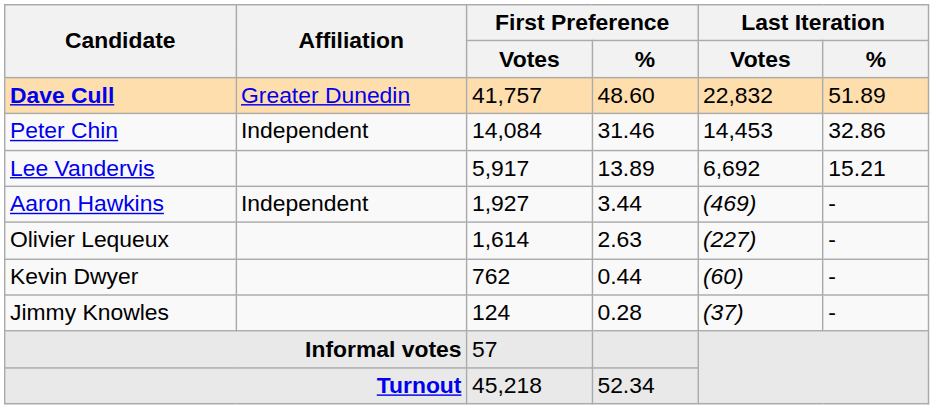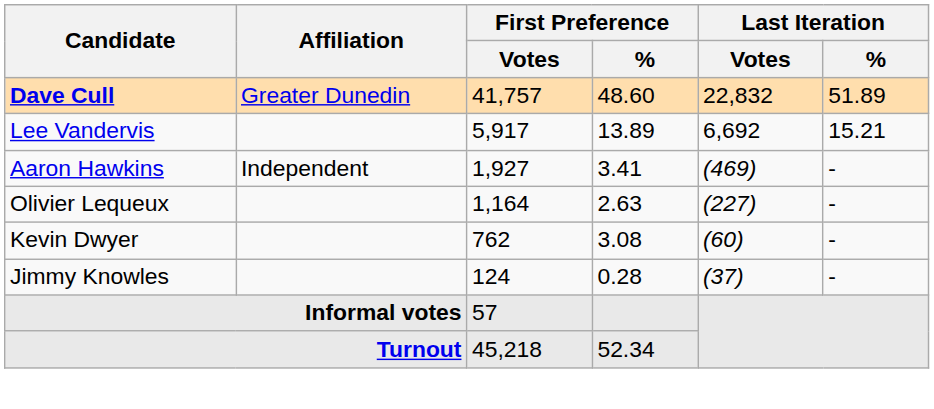- row: Peter Chin | Independent | 14,084 | 31.46 | 14,453 | 32.86
Aaron Hawkins | First Preference / %: 3.44 -> 3.41
Olivier Lequeux | First Preference / Votes: 1,614 -> 1,164
Kevin Dwyer | First Preference / %: 0.44 -> 3.08
